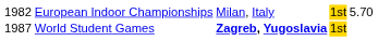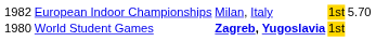World Student Games | column 1: 1987 -> 1980
